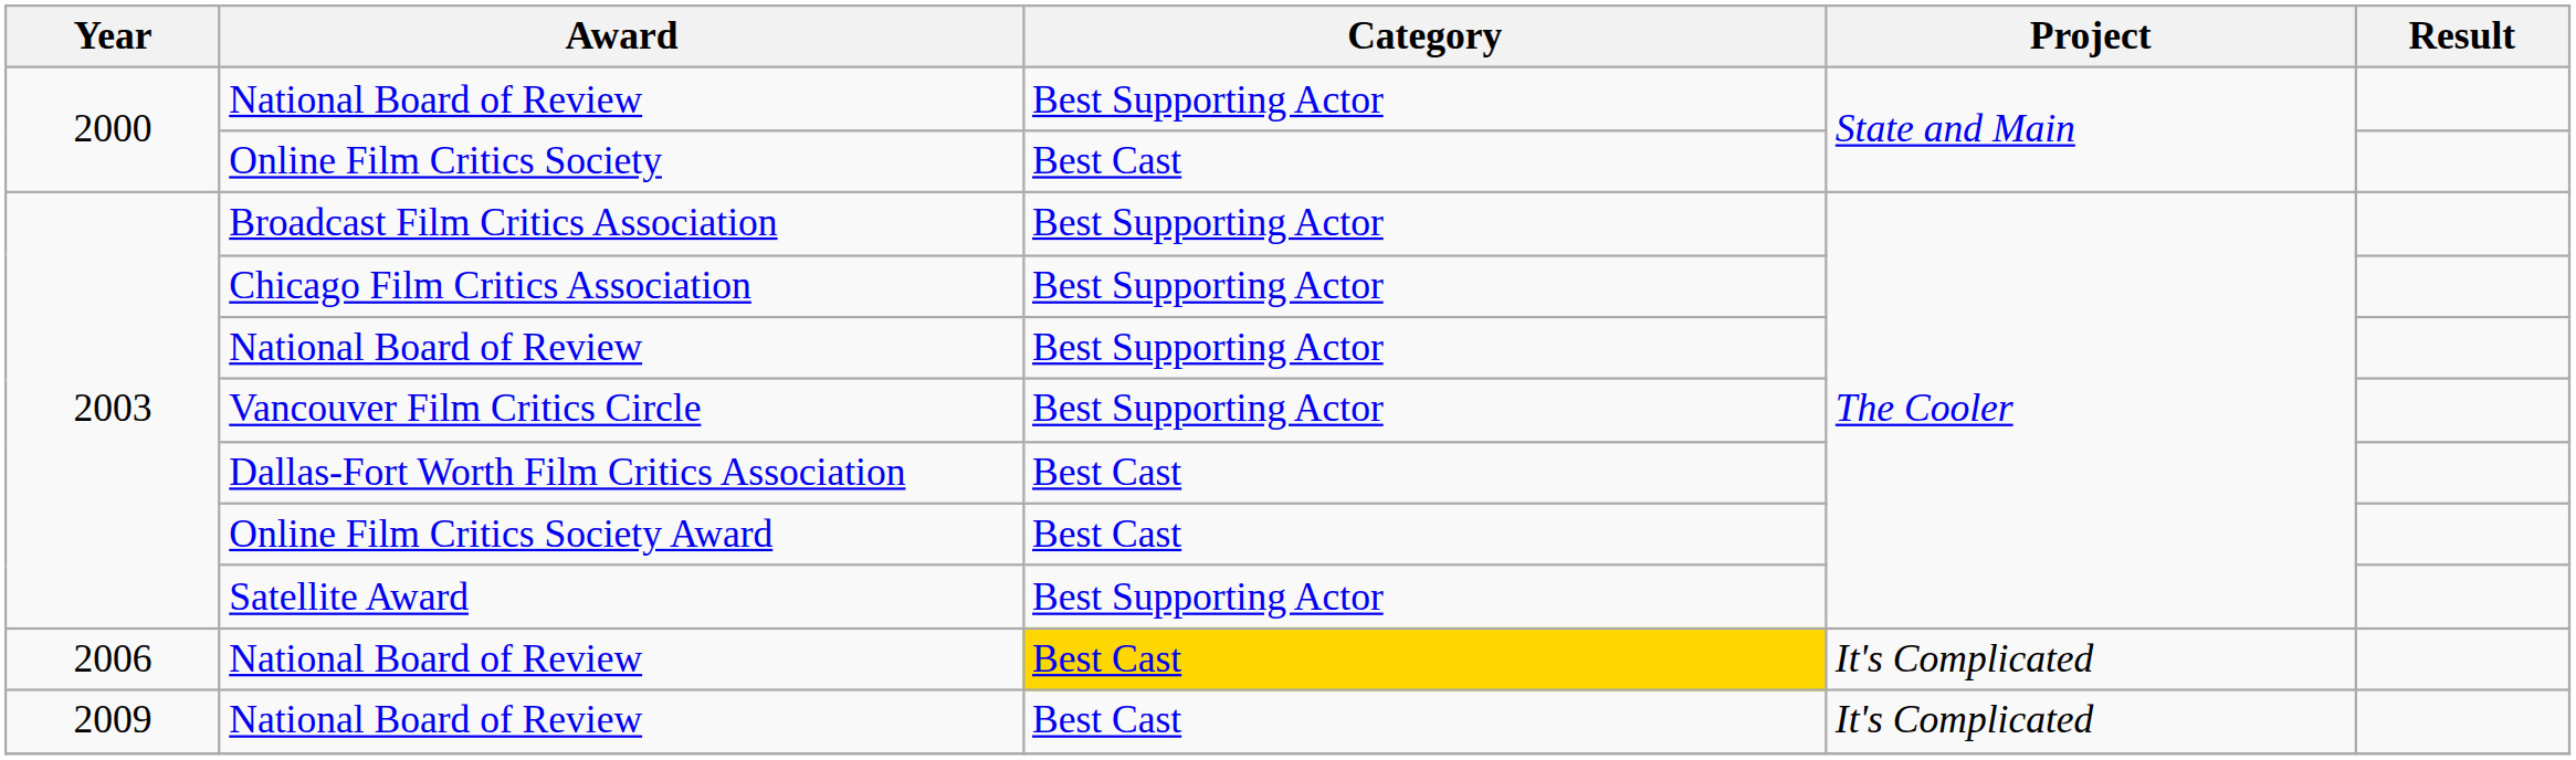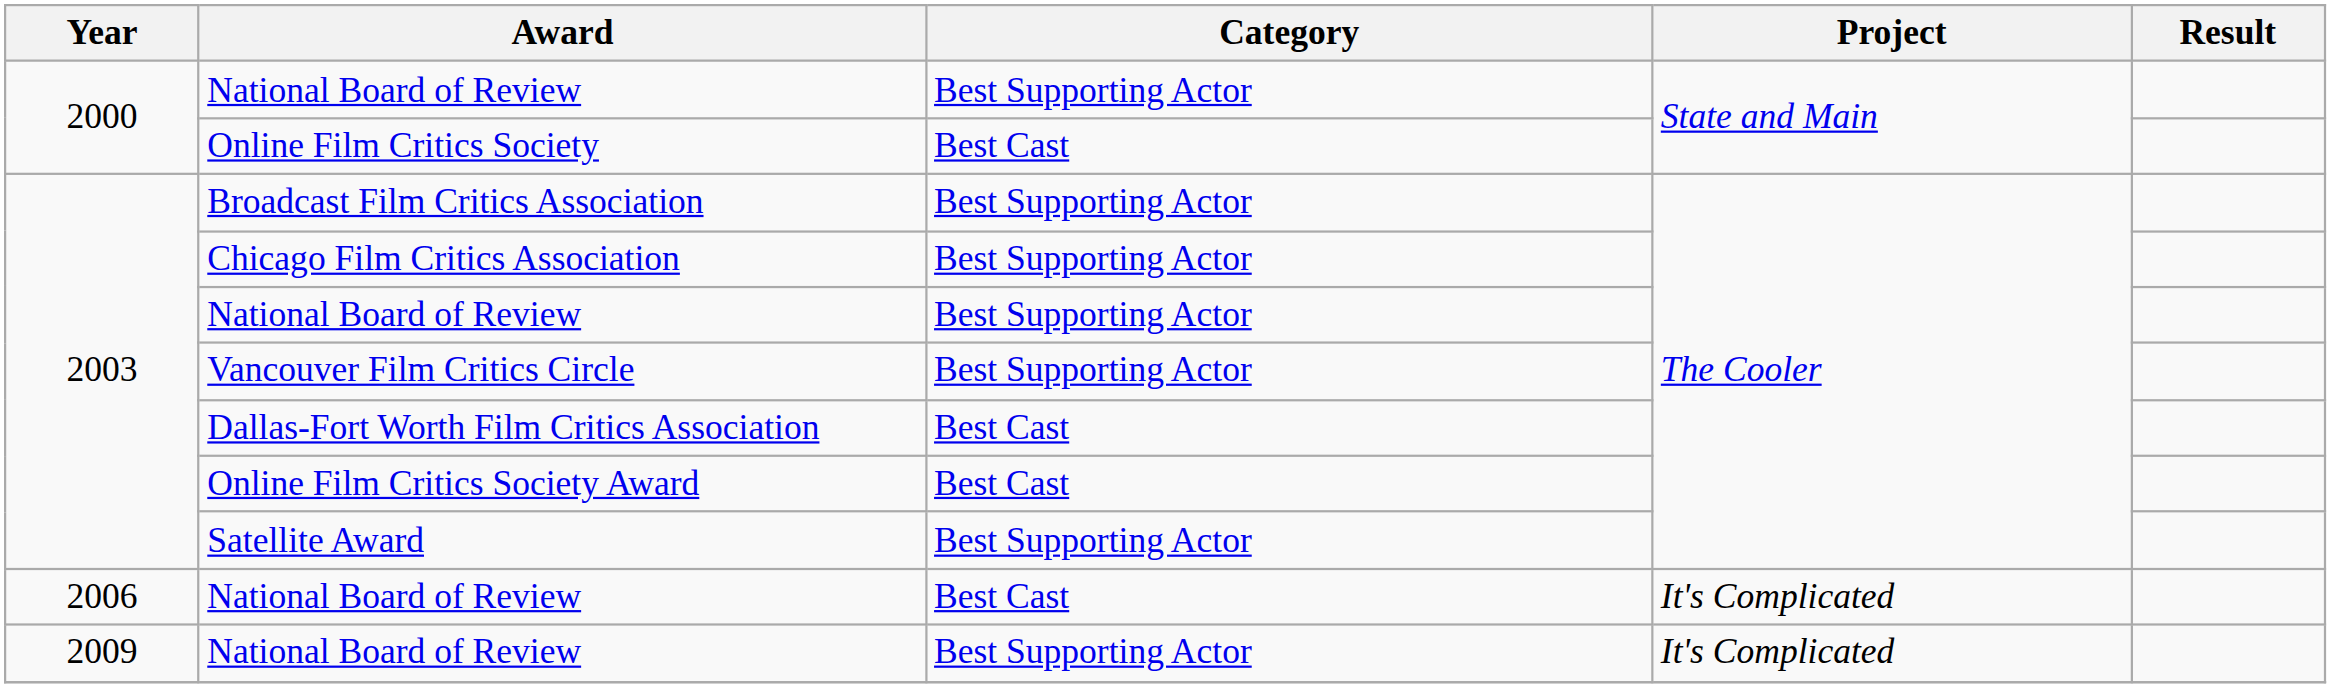2006 / National Board of Review | Category: gold background -> no background
2009 / National Board of Review | Category: Best Cast -> Best Supporting Actor
